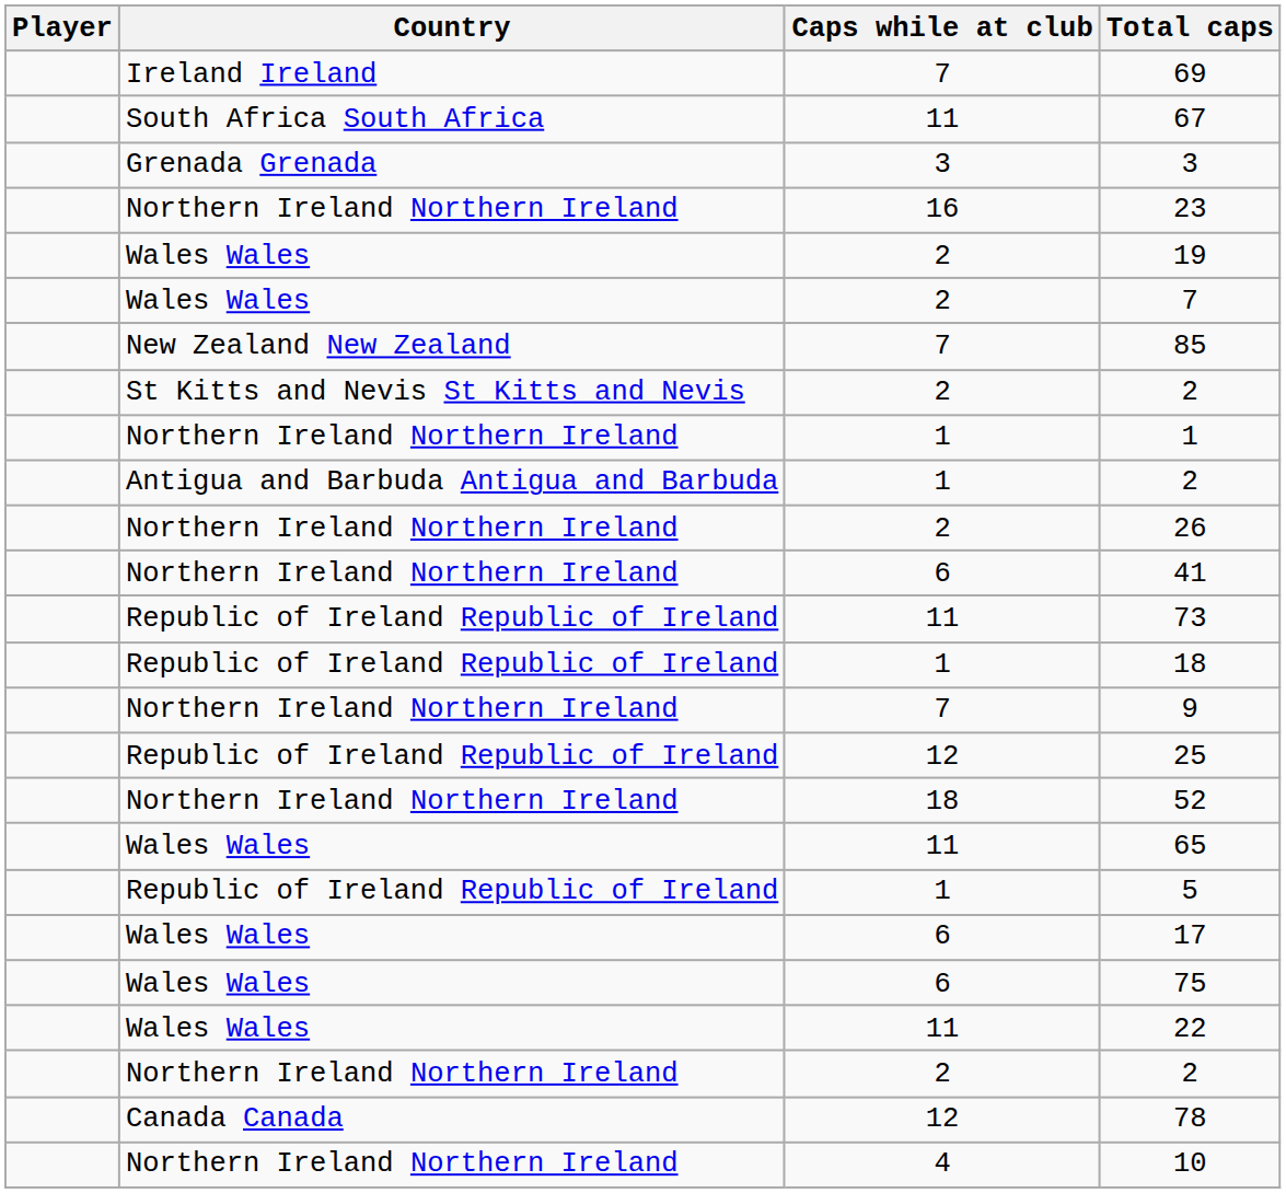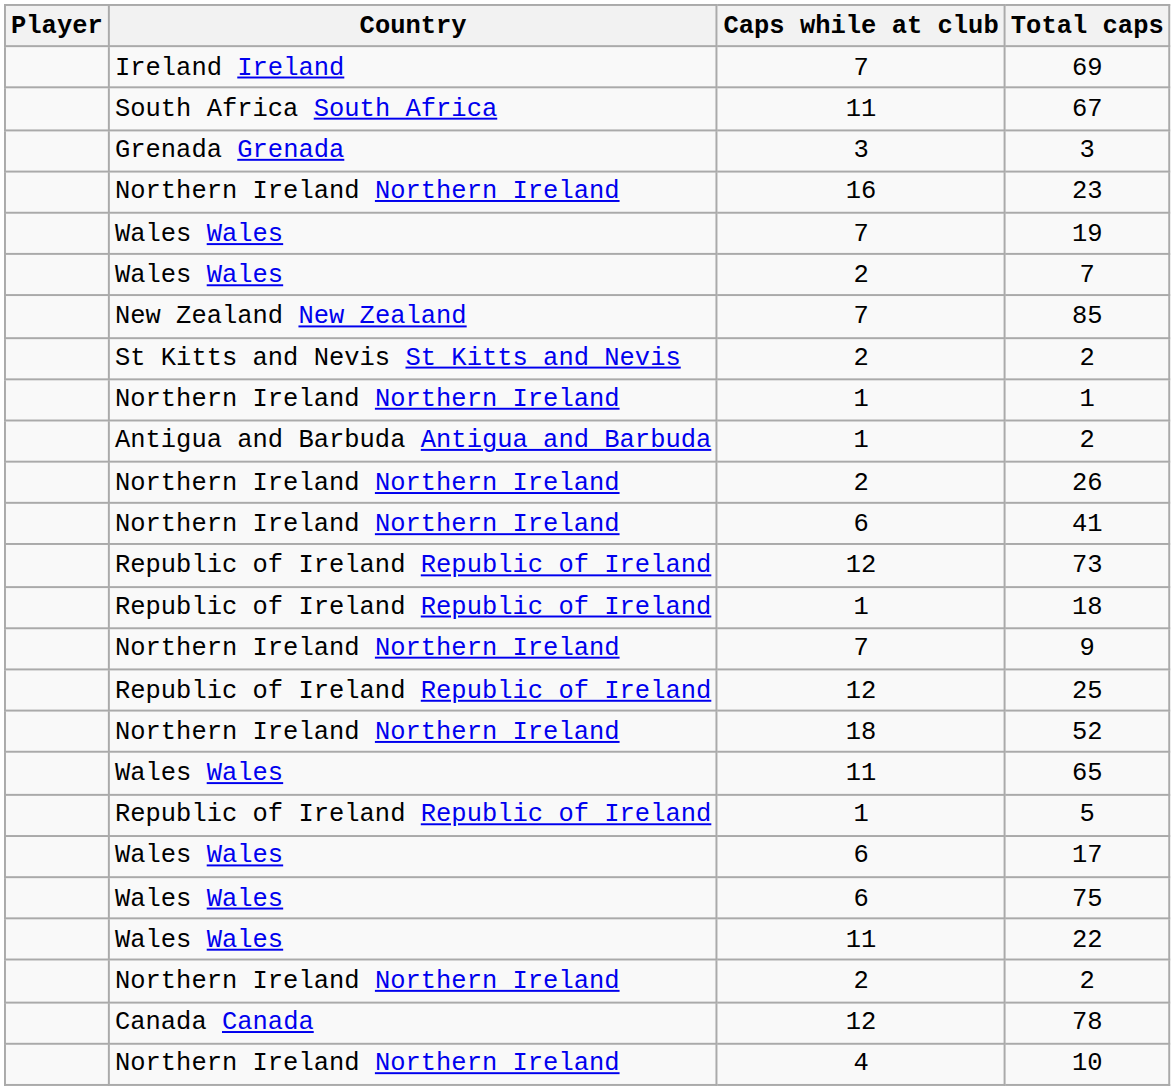19 | Caps while at club: 2 -> 7
73 | Caps while at club: 11 -> 12
